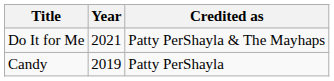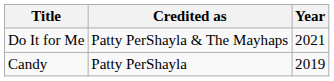columns swapped: Year <-> Credited as
